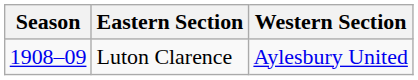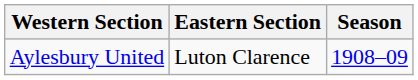columns swapped: Season <-> Western Section
